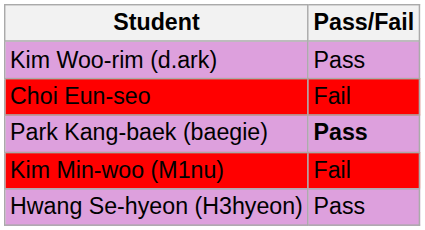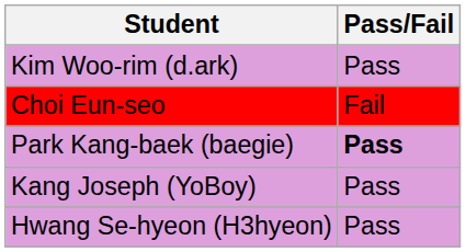+ row: Kang Joseph (YoBoy) | Pass
- row: Kim Min-woo (M1nu) | Fail
